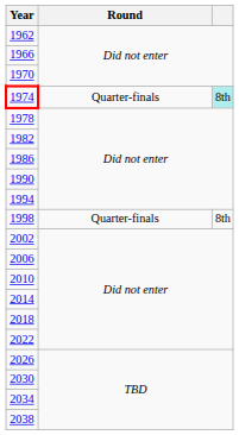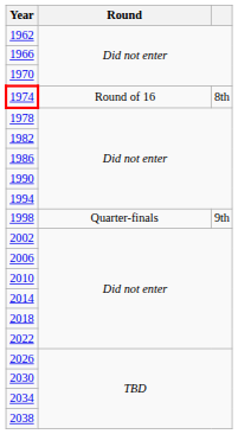1974 | Round: Quarter-finals -> Round of 16
1974 | column 3: paleturquoise background -> no background
1998 | column 3: 8th -> 9th
